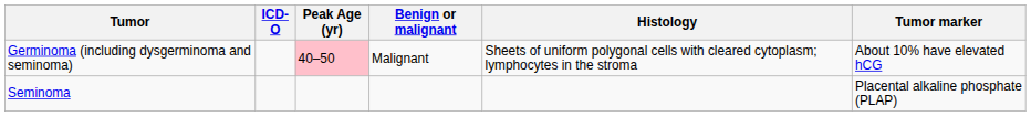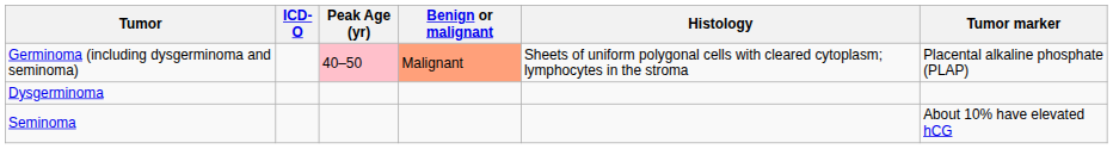Germinoma (including dysgerminoma and seminoma) | Benign or malignant: no background -> lightsalmon background
Germinoma (including dysgerminoma and seminoma) | Tumor marker: About 10% have elevated hCG -> Placental alkaline phosphate (PLAP)
+ row: Dysgerminoma
Seminoma | Tumor marker: Placental alkaline phosphate (PLAP) -> About 10% have elevated hCG
